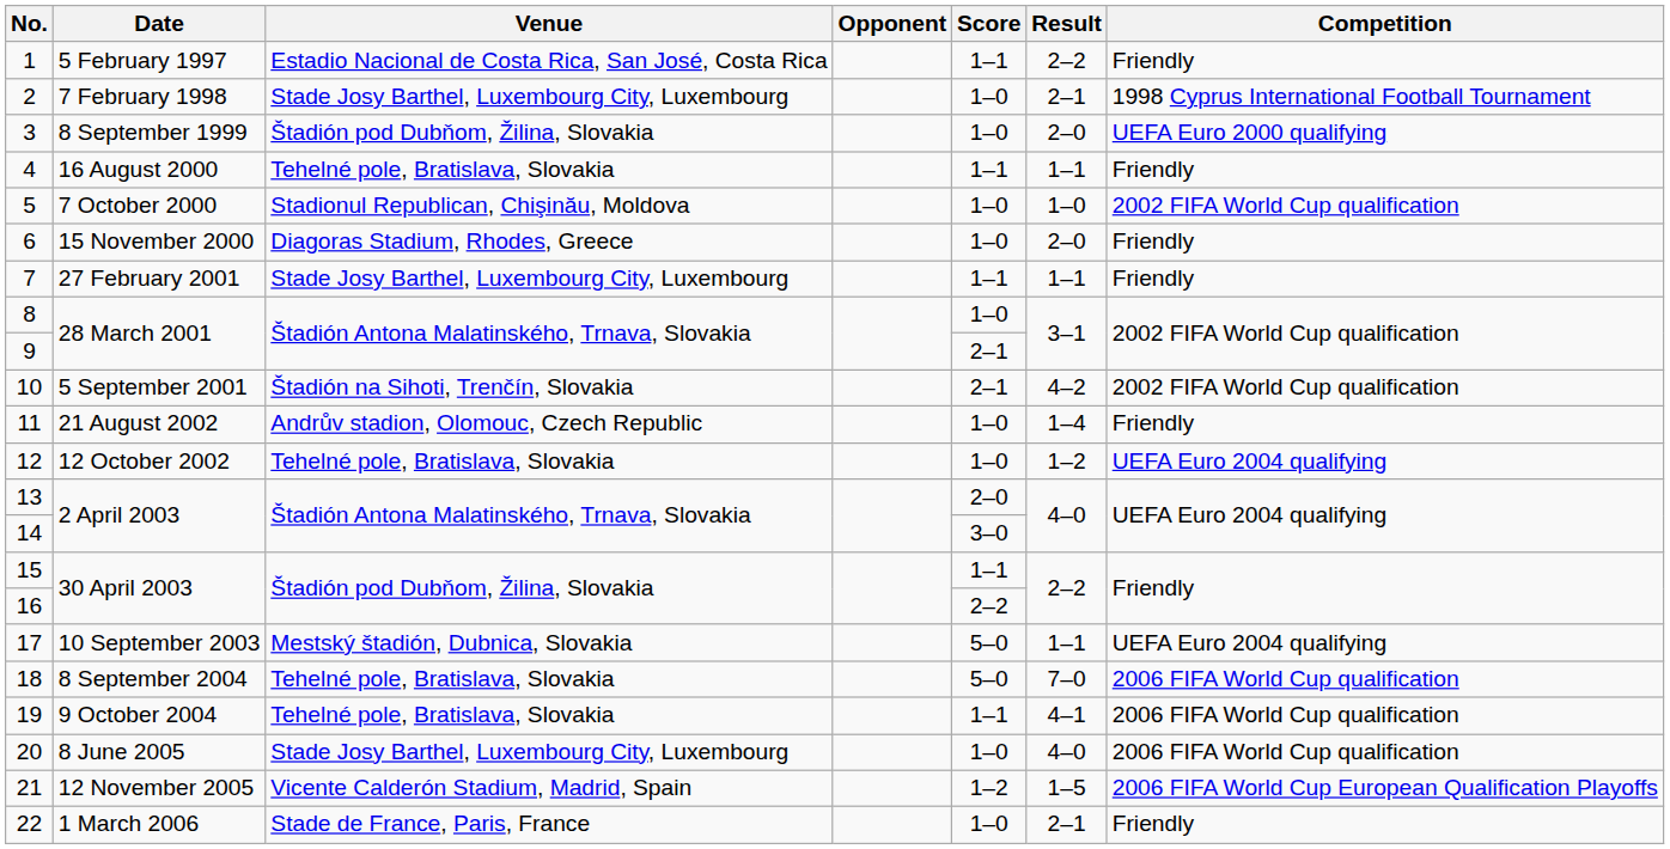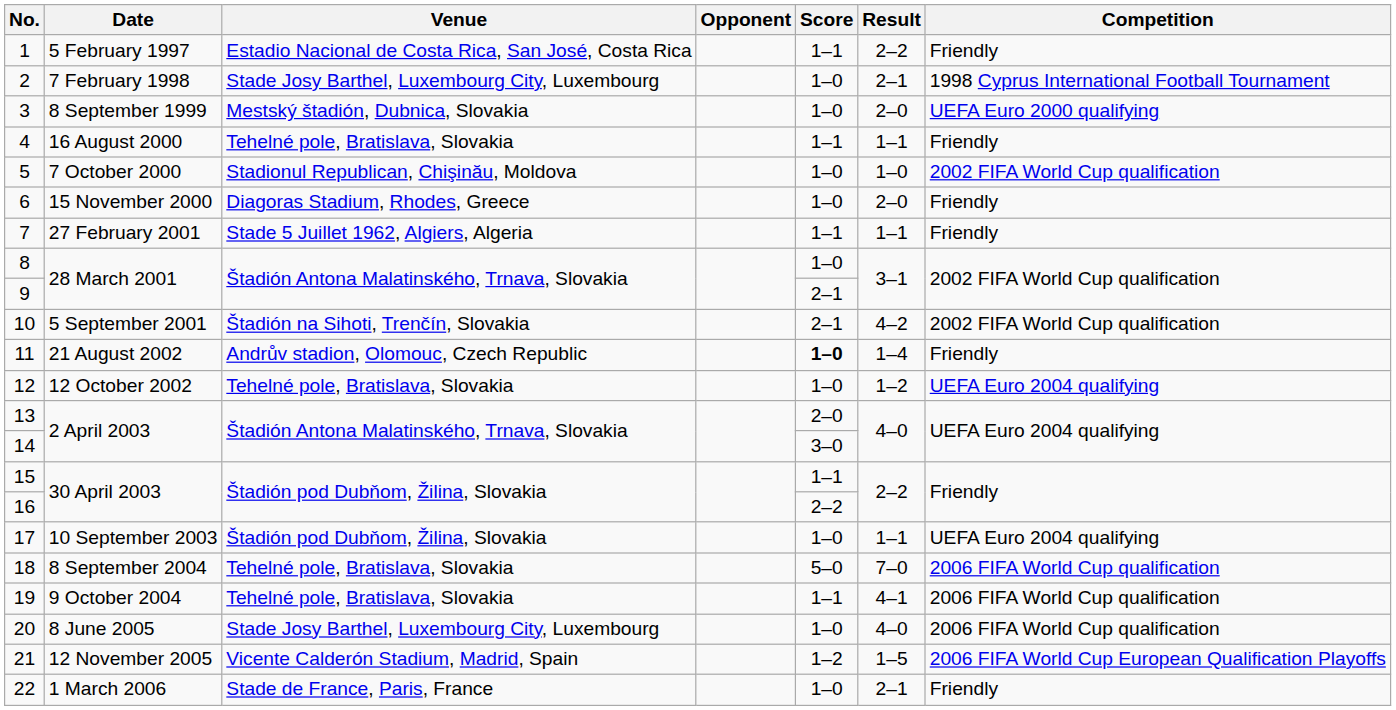3 | Venue: Štadión pod Dubňom, Žilina, Slovakia -> Mestský štadión, Dubnica, Slovakia
7 | Venue: Stade Josy Barthel, Luxembourg City, Luxembourg -> Stade 5 Juillet 1962, Algiers, Algeria
11 | Score: normal -> bold
17 | Venue: Mestský štadión, Dubnica, Slovakia -> Štadión pod Dubňom, Žilina, Slovakia
17 | Score: 5–0 -> 1–0
